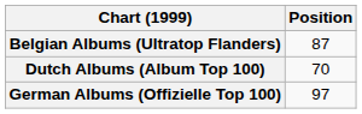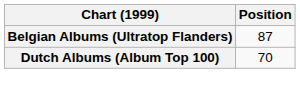- row: German Albums (Offizielle Top 100) | 97
